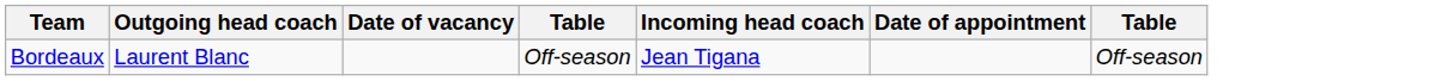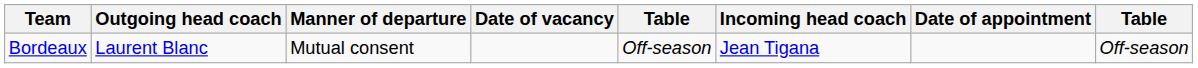+ column: Manner of departure | Mutual consent
